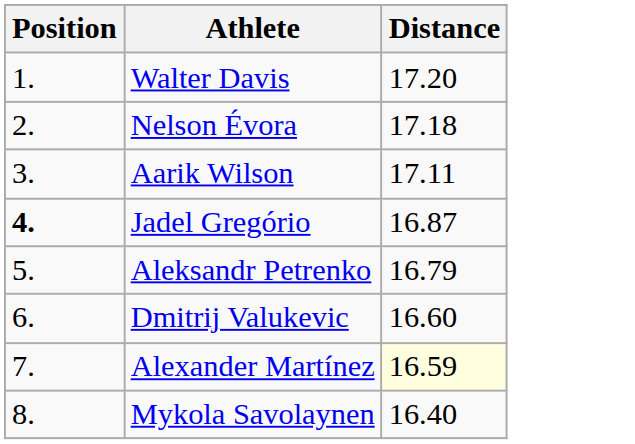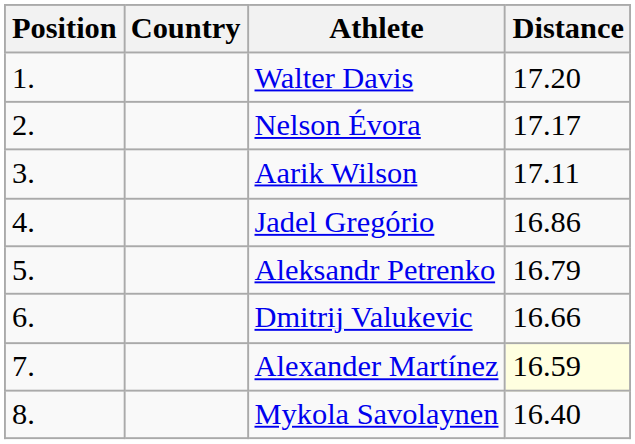+ column: Country
Nelson Évora | Distance: 17.18 -> 17.17
Jadel Gregório | Position: bold -> normal
Jadel Gregório | Distance: 16.87 -> 16.86
Dmitrij Valukevic | Distance: 16.60 -> 16.66
